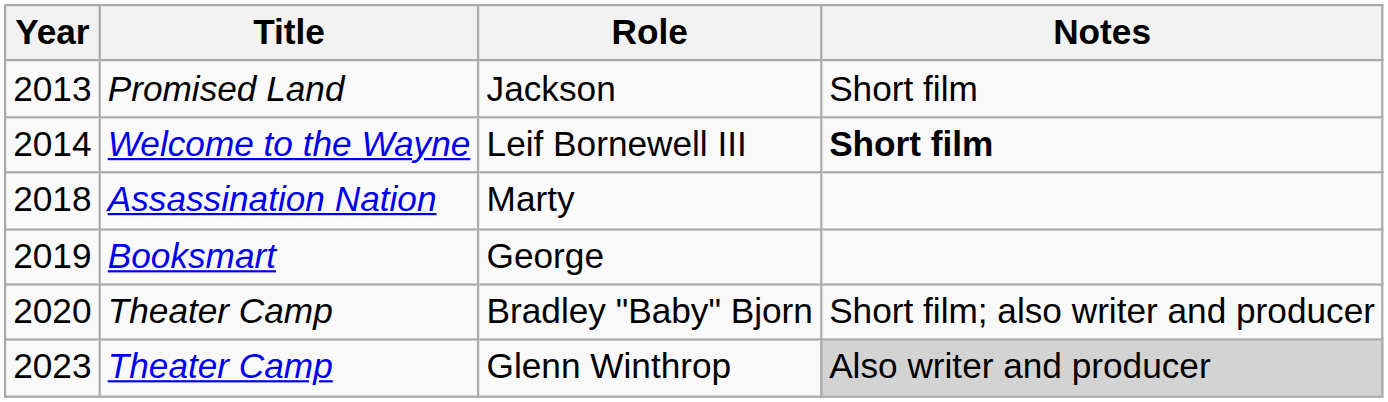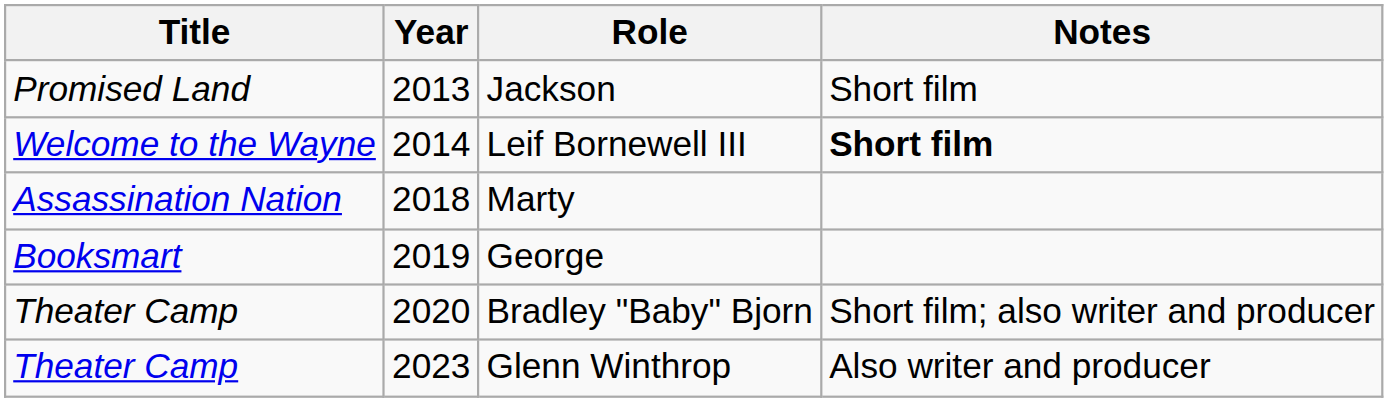columns swapped: Year <-> Title
Glenn Winthrop | Notes: lightgrey background -> no background
